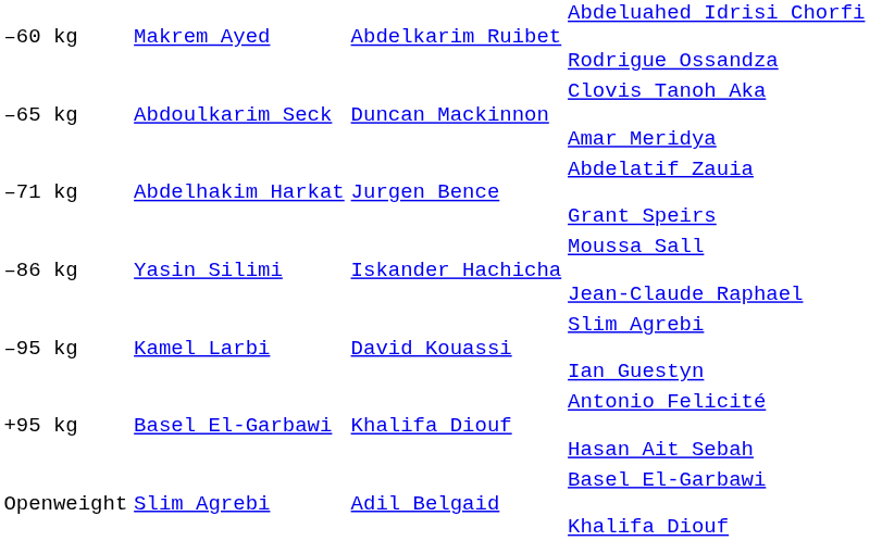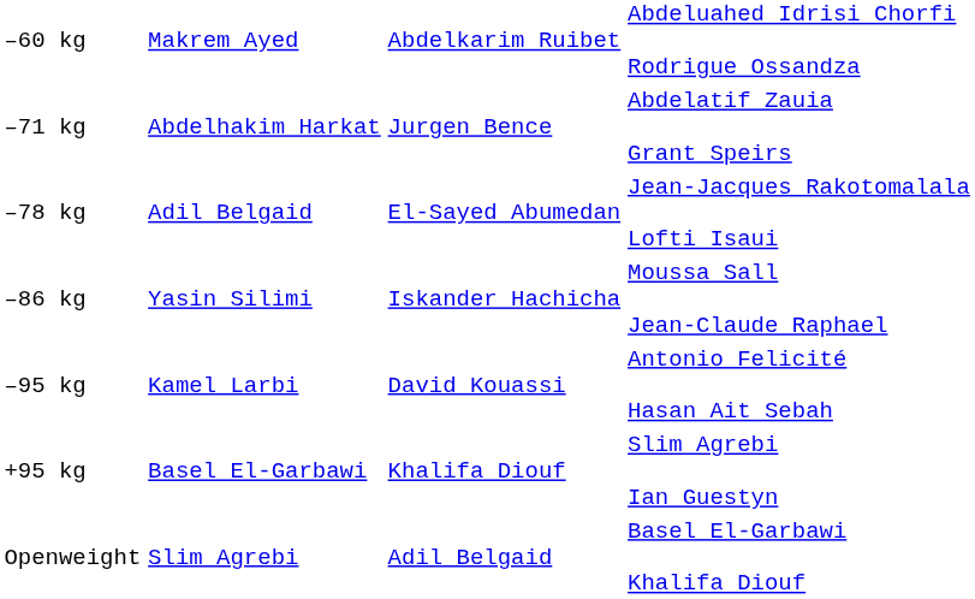- row: –65 kg | Abdoulkarim Seck | Duncan Mackinnon | Clovis Tanoh Aka Amar Meridya
+ row: –78 kg | Adil Belgaid | El-Sayed Abumedan | Jean-Jacques Rakotomalala Lofti Isaui
–95 kg | column 4: Slim Agrebi Ian Guestyn -> Antonio Felicité Hasan Ait Sebah
+95 kg | column 4: Antonio Felicité Hasan Ait Sebah -> Slim Agrebi Ian Guestyn
